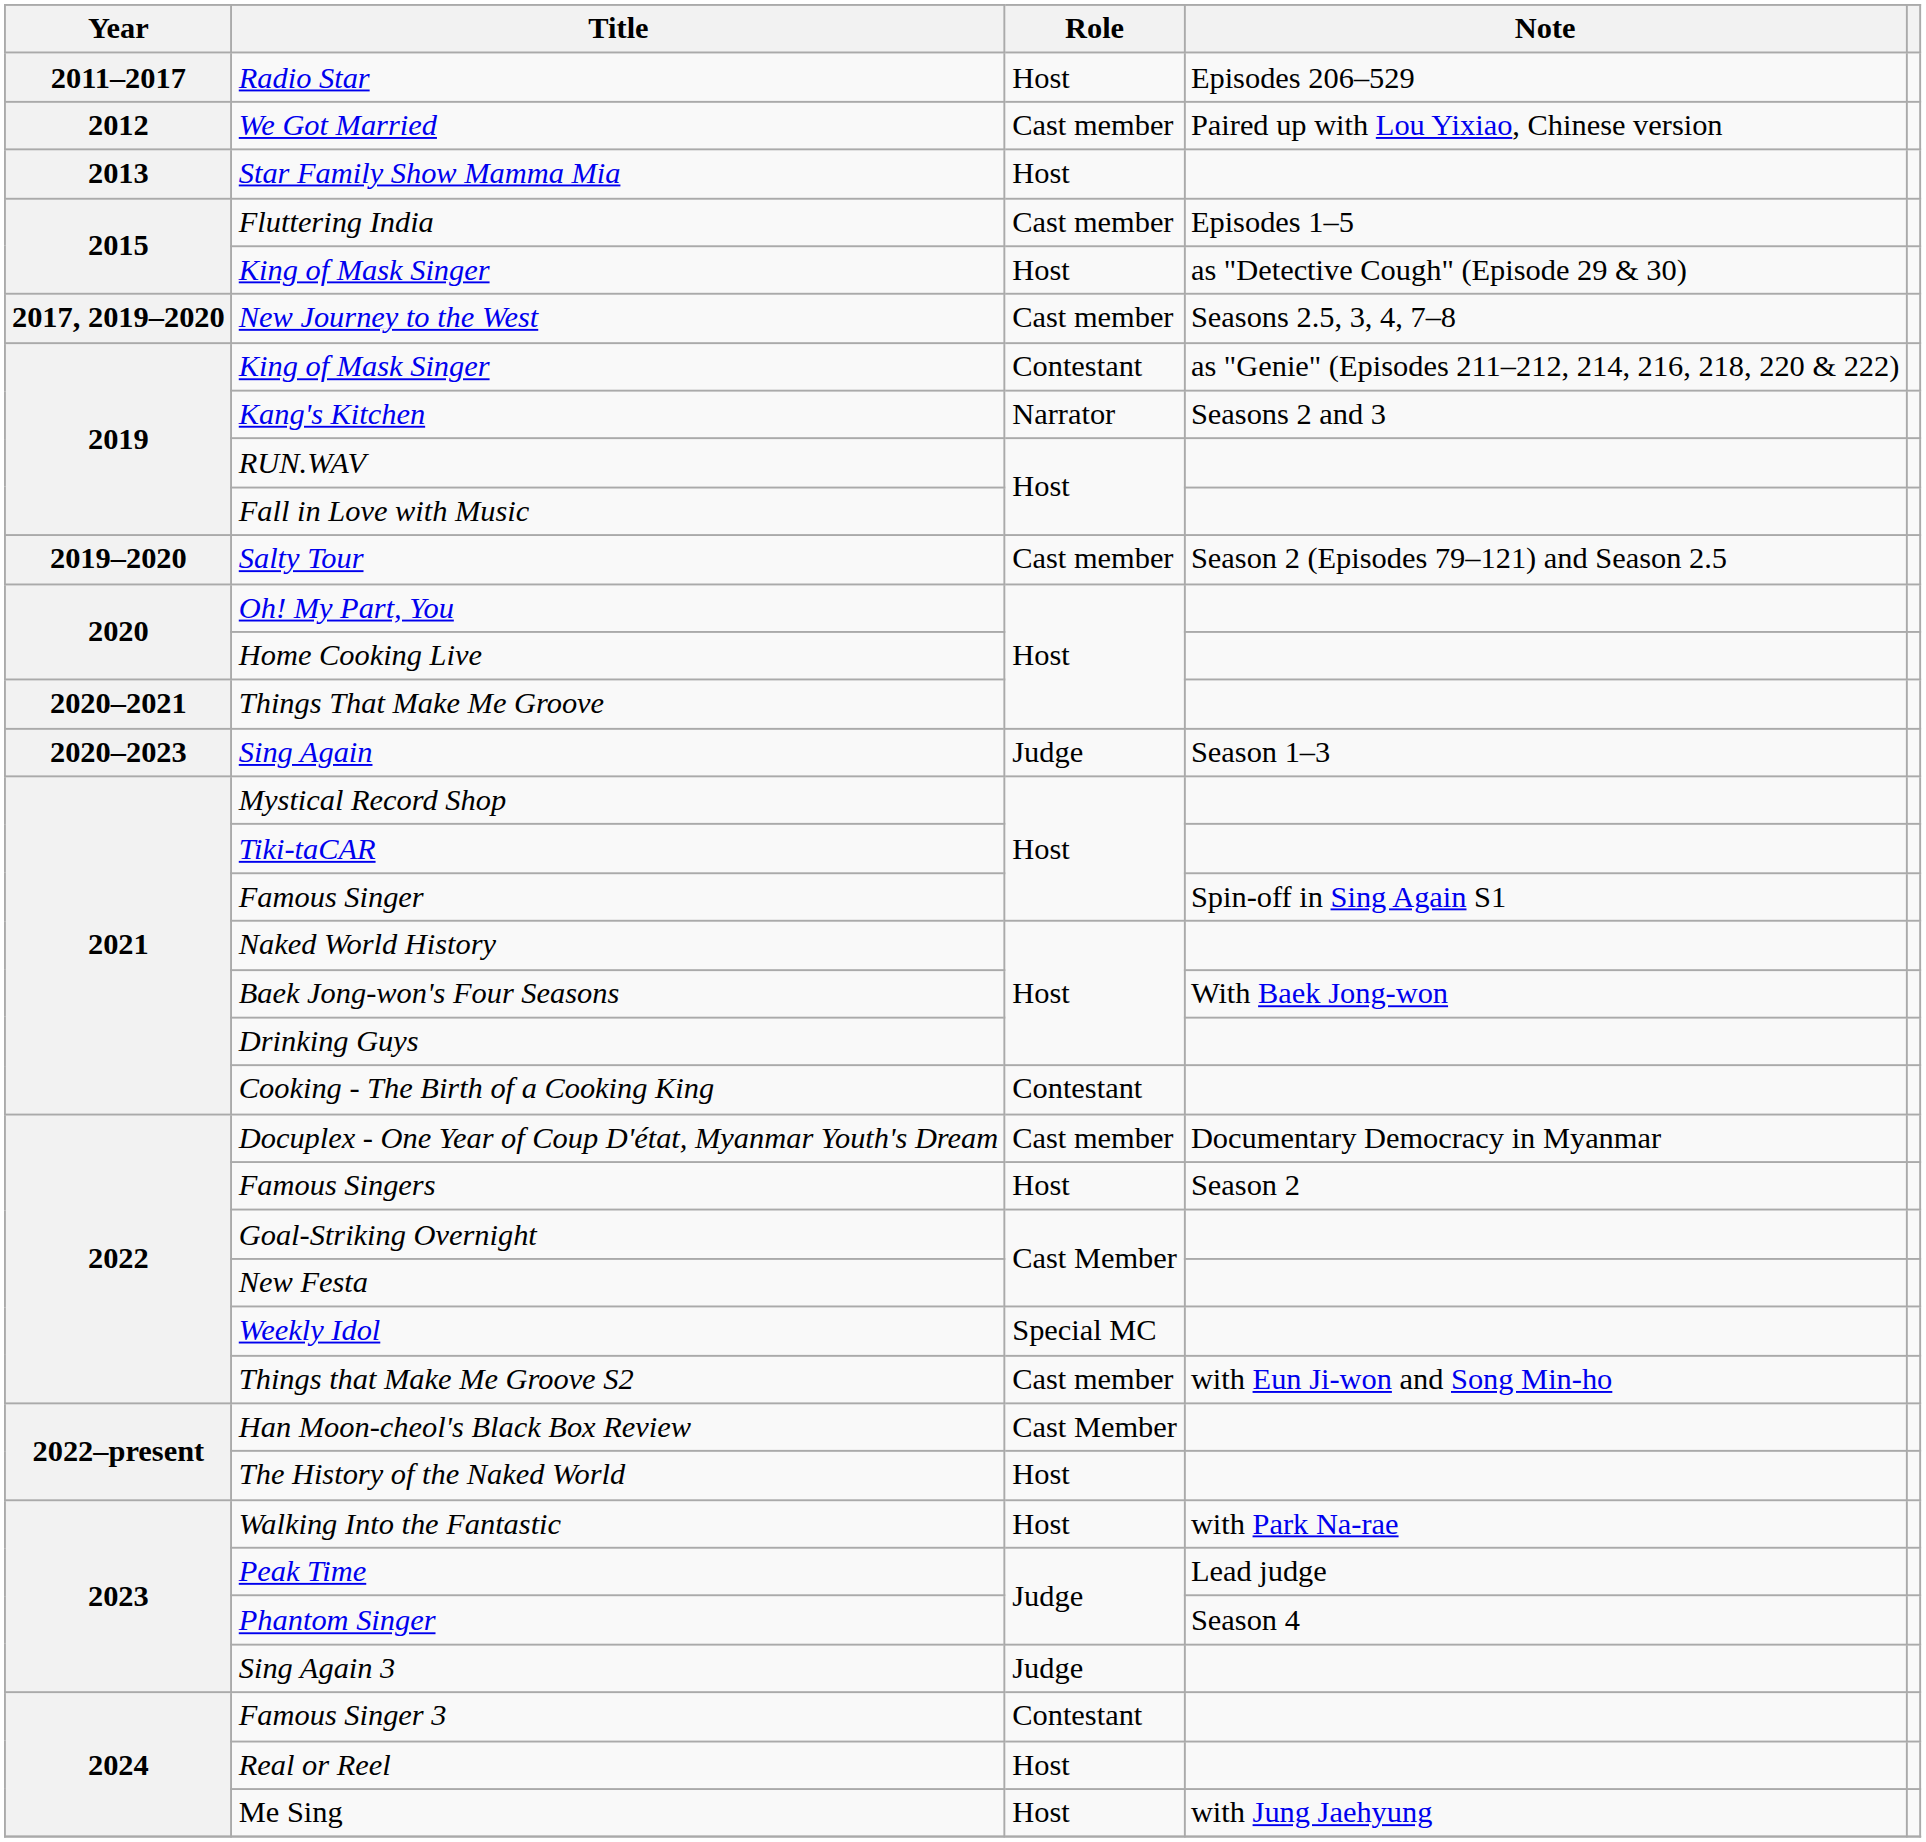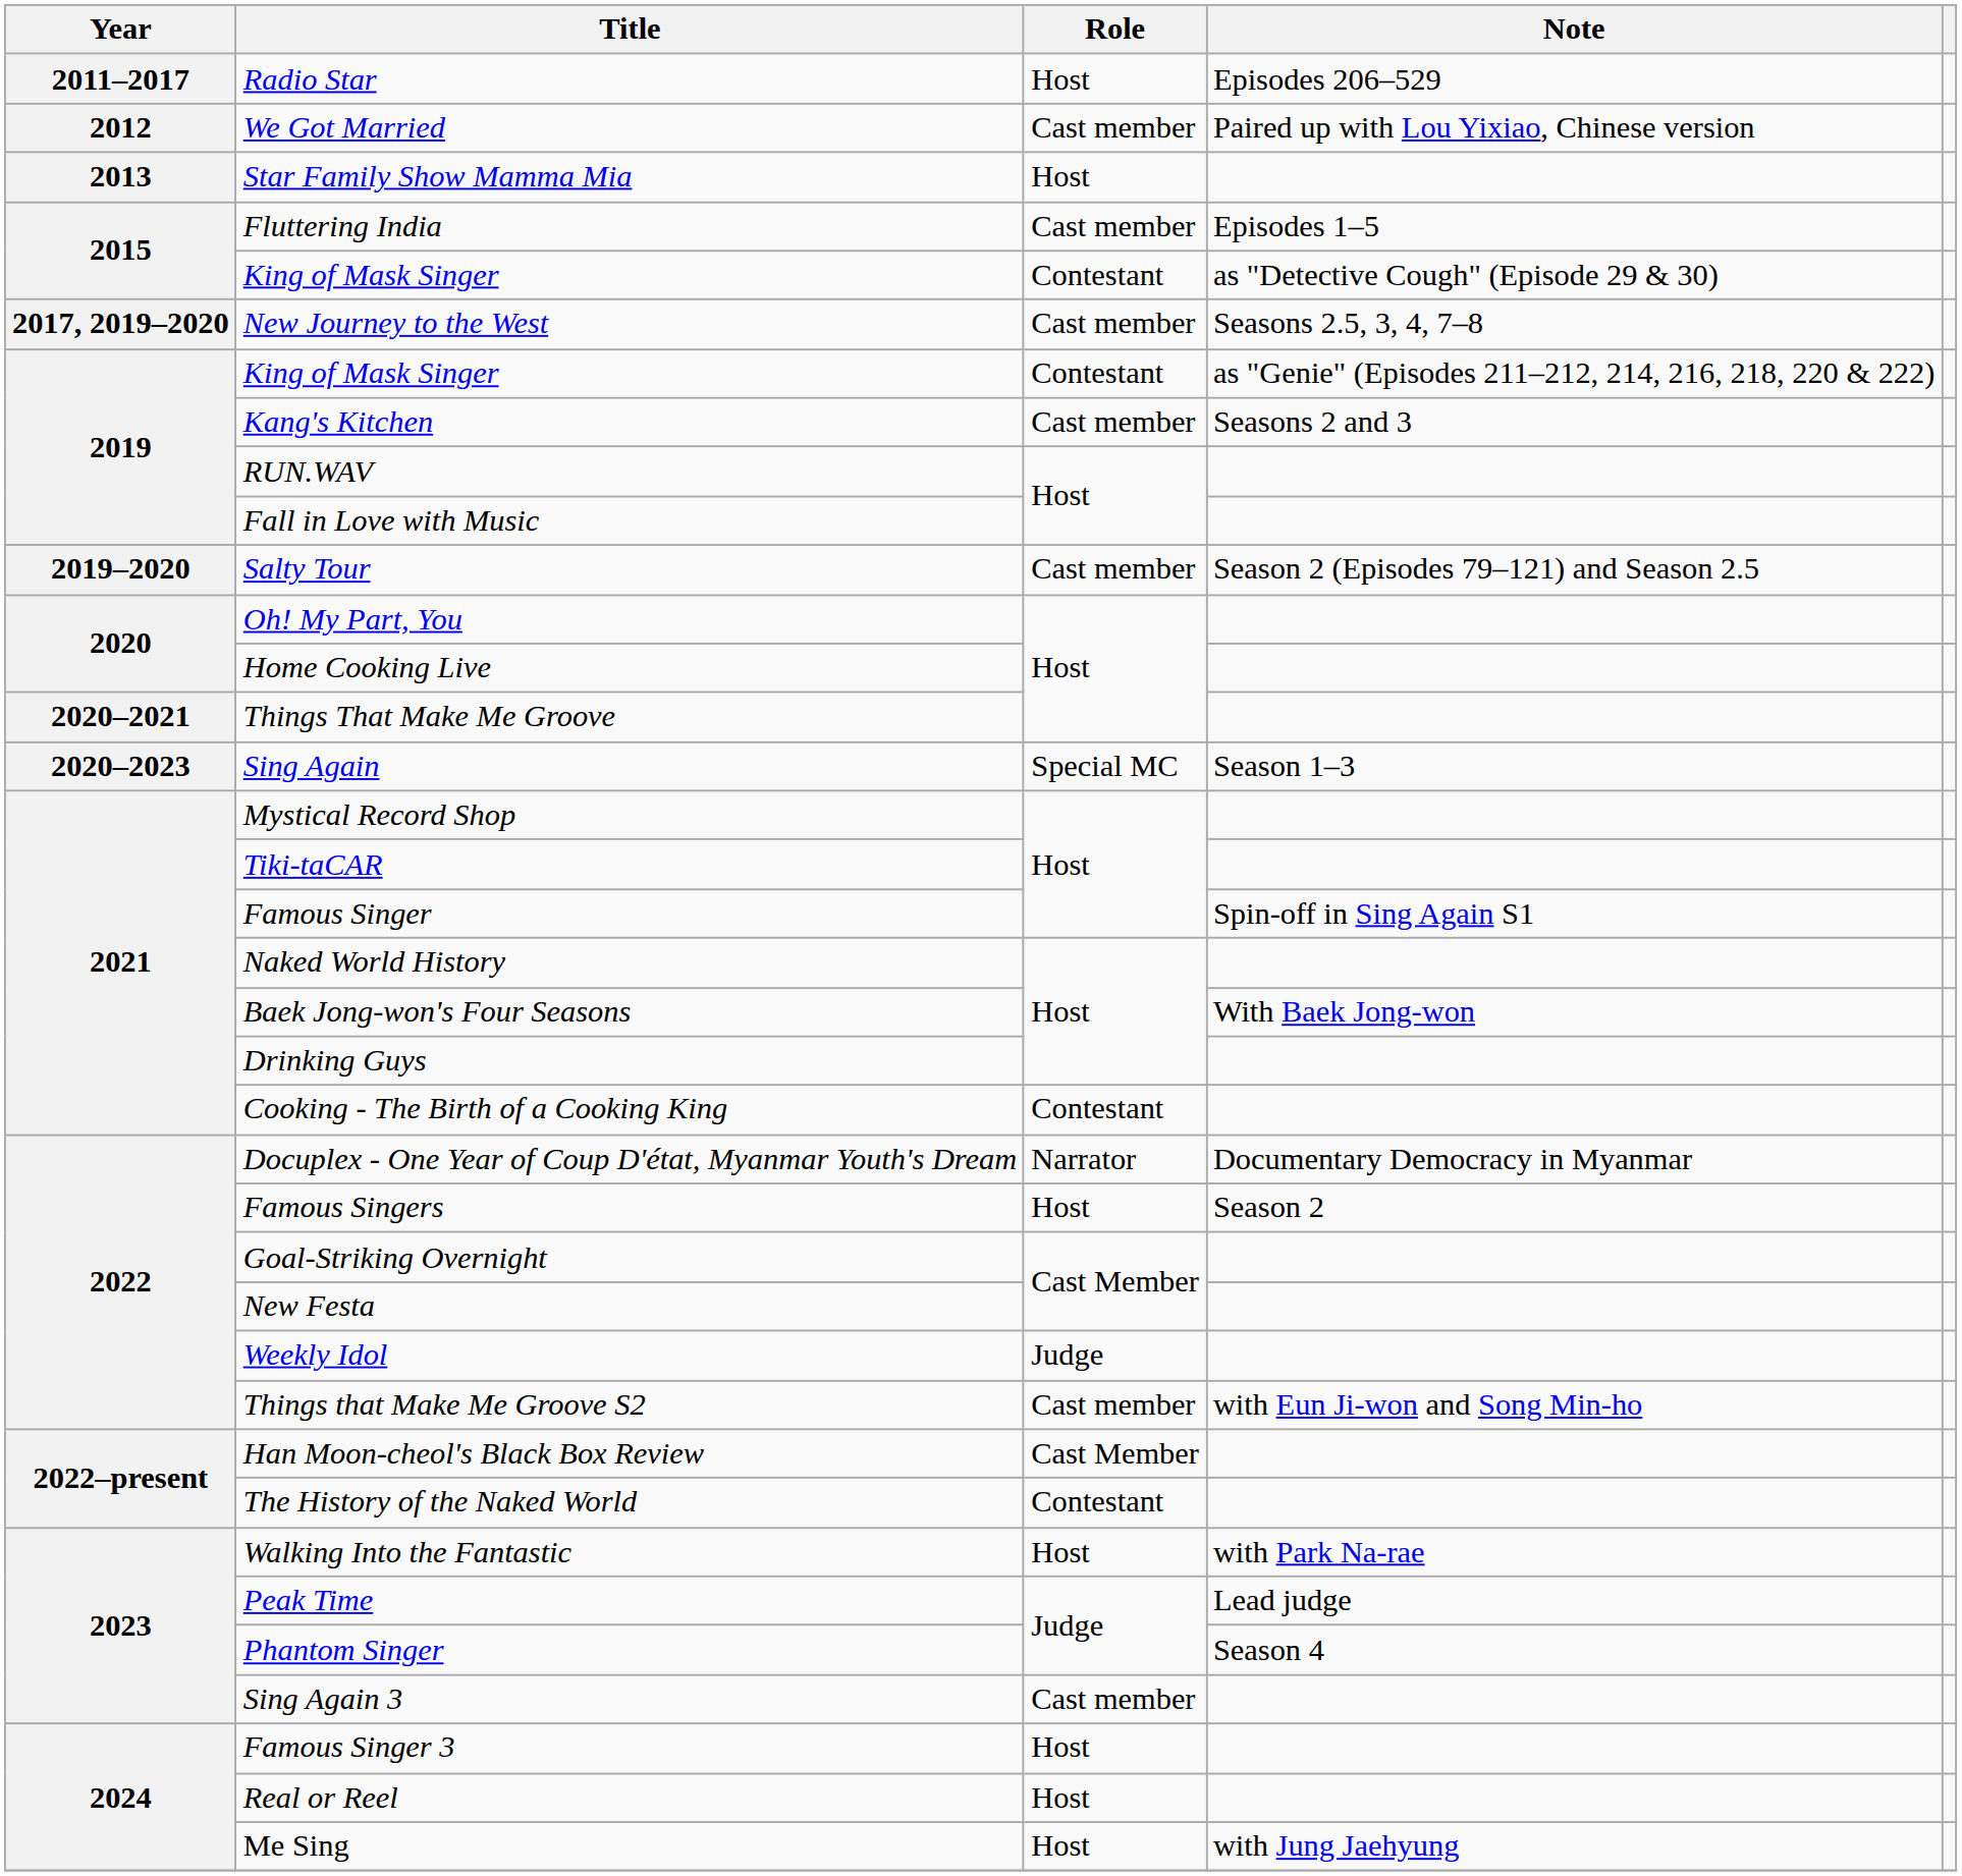King of Mask Singer / as "Detective Cough" (Episode 29 & 30) | Role: Host -> Contestant
Kang's Kitchen | Role: Narrator -> Cast member
Sing Again | Role: Judge -> Special MC
Docuplex - One Year of Coup D'état, Myanmar Youth's Dream | Role: Cast member -> Narrator
Weekly Idol | Role: Special MC -> Judge
The History of the Naked World | Role: Host -> Contestant
Sing Again 3 | Role: Judge -> Cast member
Famous Singer 3 | Role: Contestant -> Host
